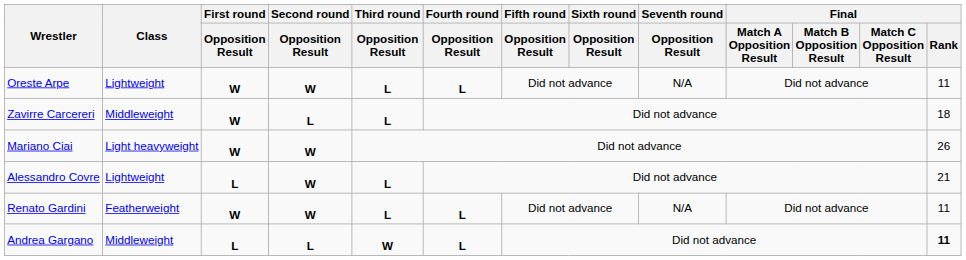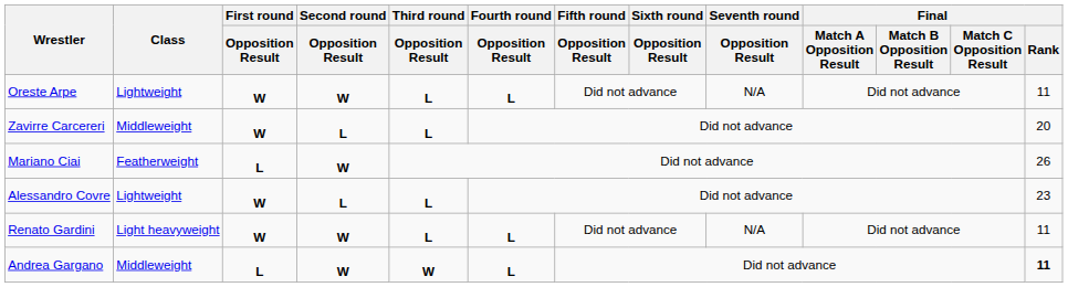Zavirre Carcereri | Final / Rank: 18 -> 20
Mariano Ciai | Class: Light heavyweight -> Featherweight
Mariano Ciai | First round / Opposition Result: W -> L
Alessandro Covre | First round / Opposition Result: L -> W
Alessandro Covre | Second round / Opposition Result: W -> L
Alessandro Covre | Final / Rank: 21 -> 23
Renato Gardini | Class: Featherweight -> Light heavyweight
Andrea Gargano | Second round / Opposition Result: L -> W
